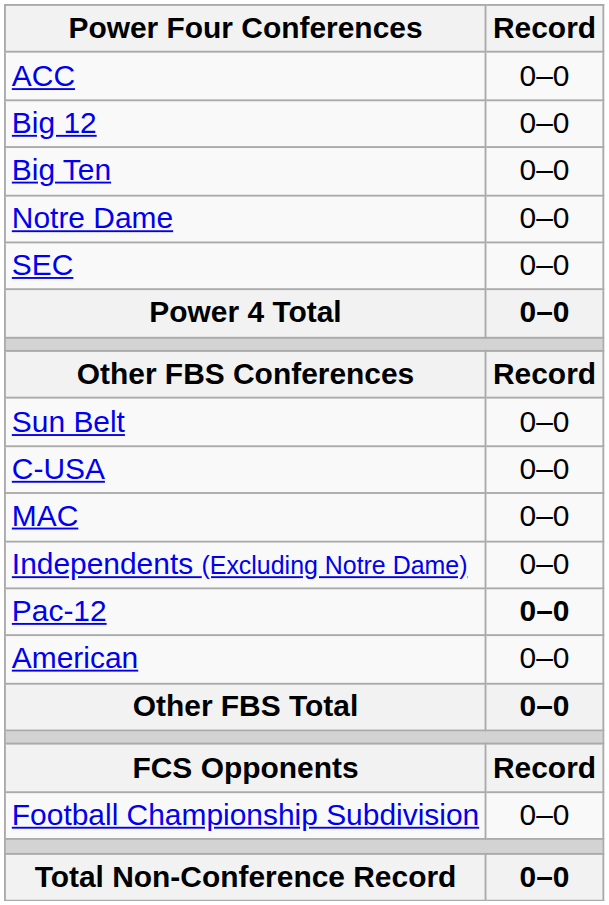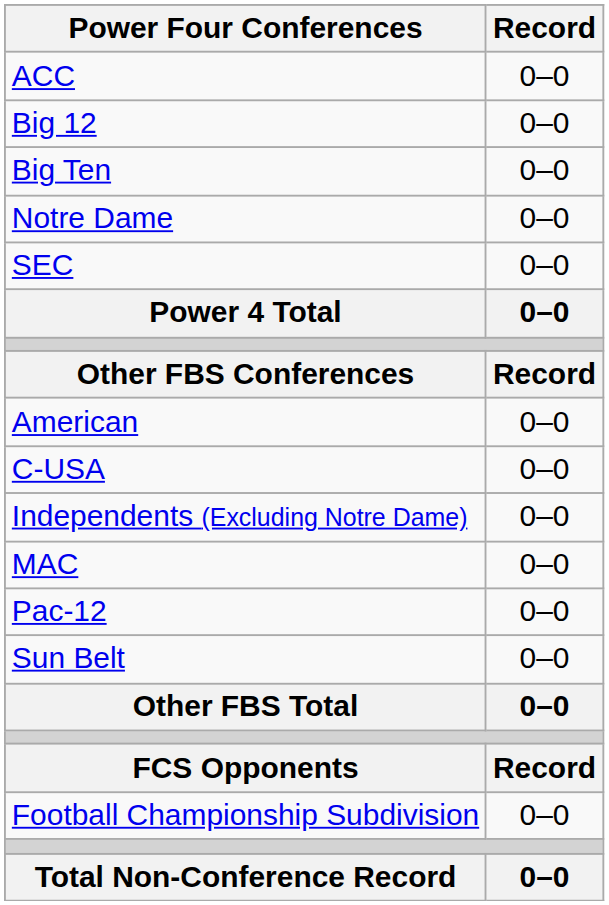rows swapped: American <-> Sun Belt
rows swapped: Independents (Excluding Notre Dame) <-> MAC
Pac-12 | Record: bold -> normal
